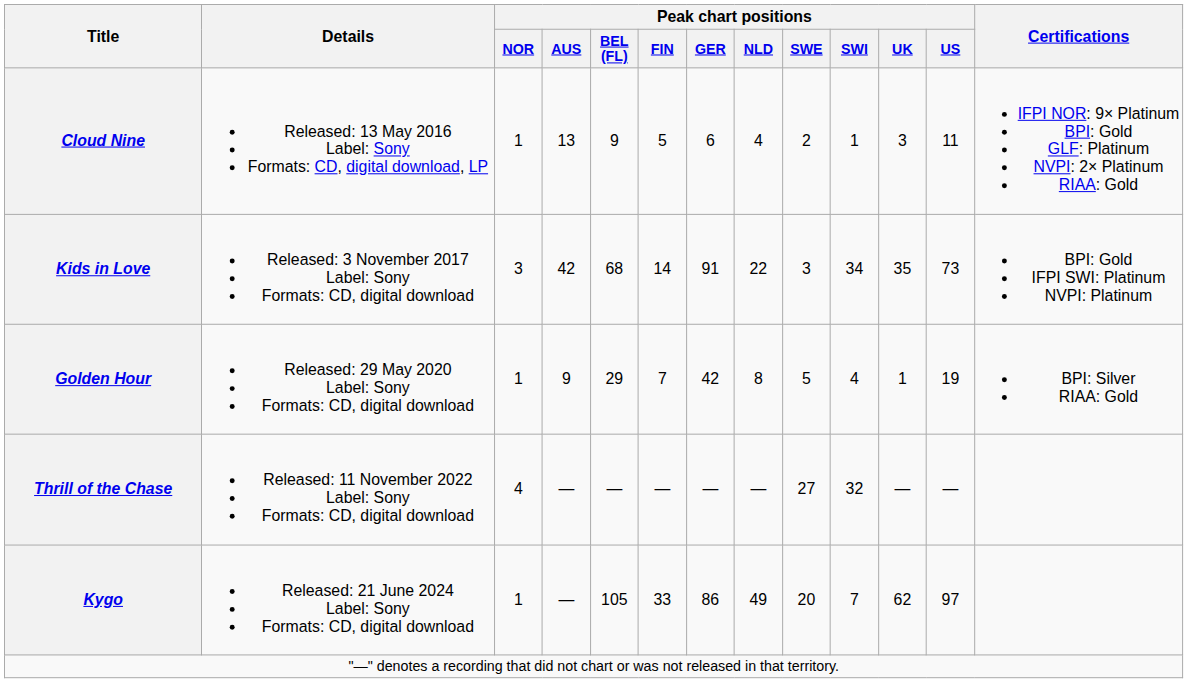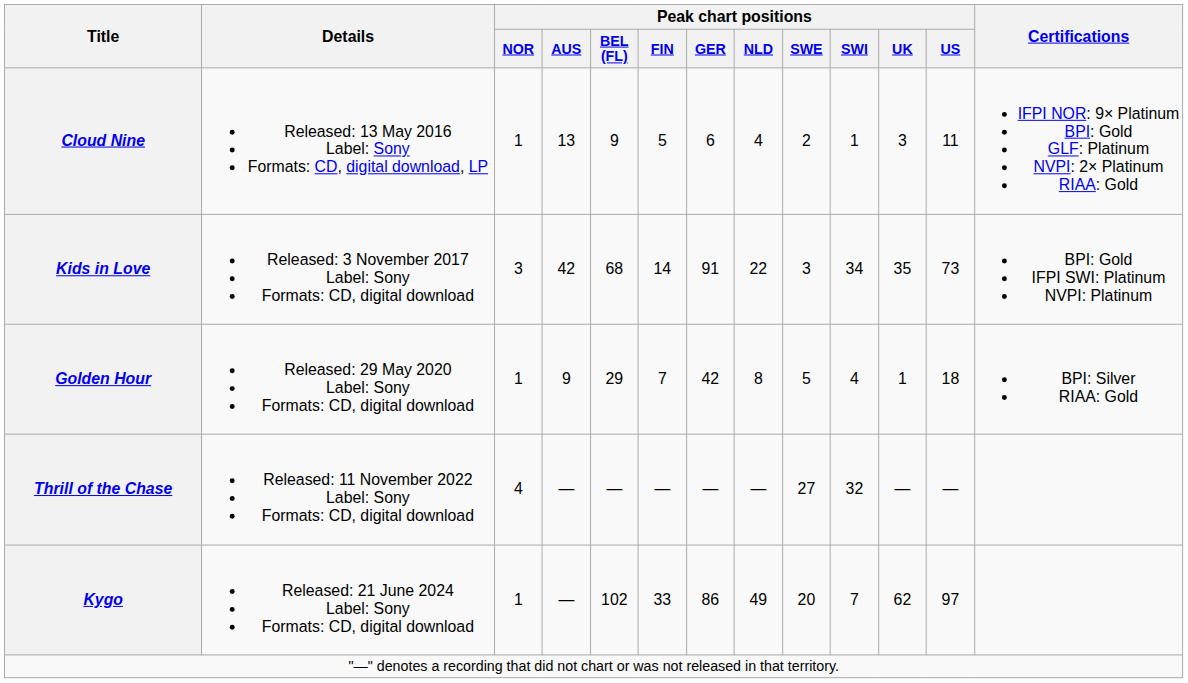Golden Hour | Peak chart positions / US: 19 -> 18
Kygo | Peak chart positions / BEL (FL): 105 -> 102
